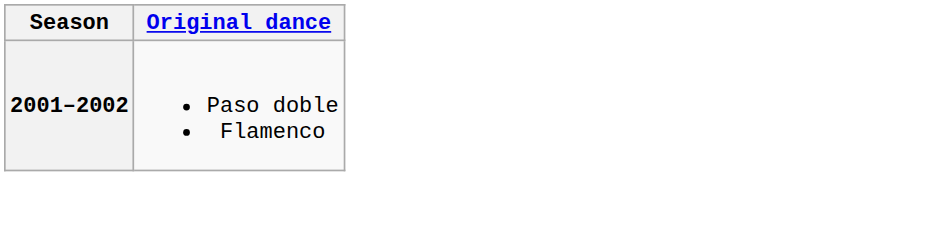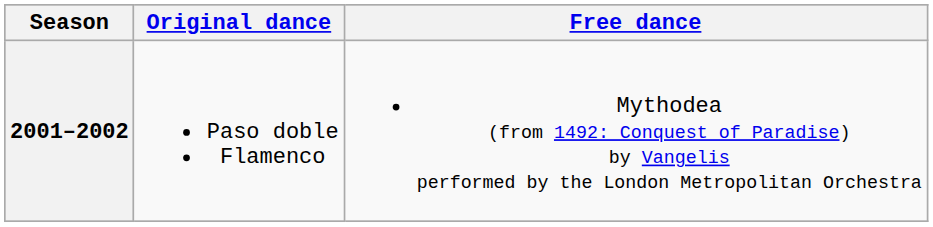+ column: Free dance | Mythodea (from 1492: Conquest of Paradise) by Vangelis performed by the London Metropolitan Orchestra
